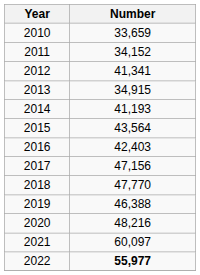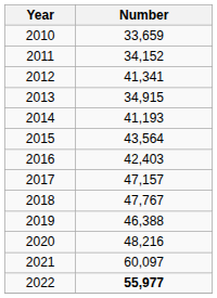2017 | Number: 47,156 -> 47,157
2018 | Number: 47,770 -> 47,767
